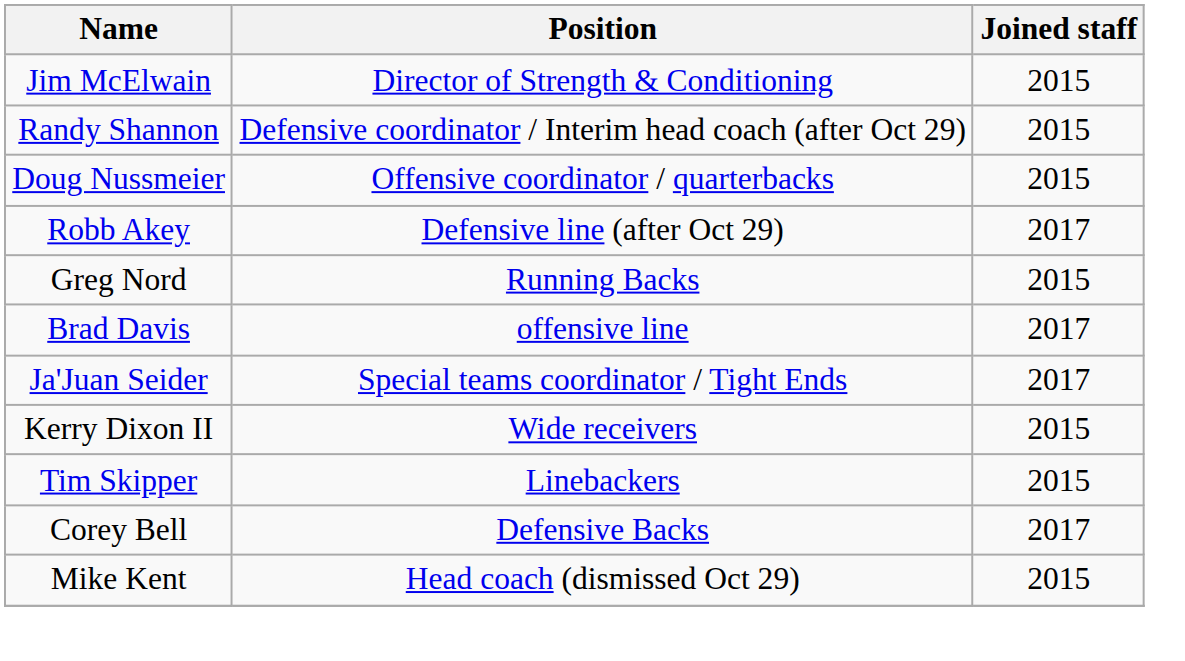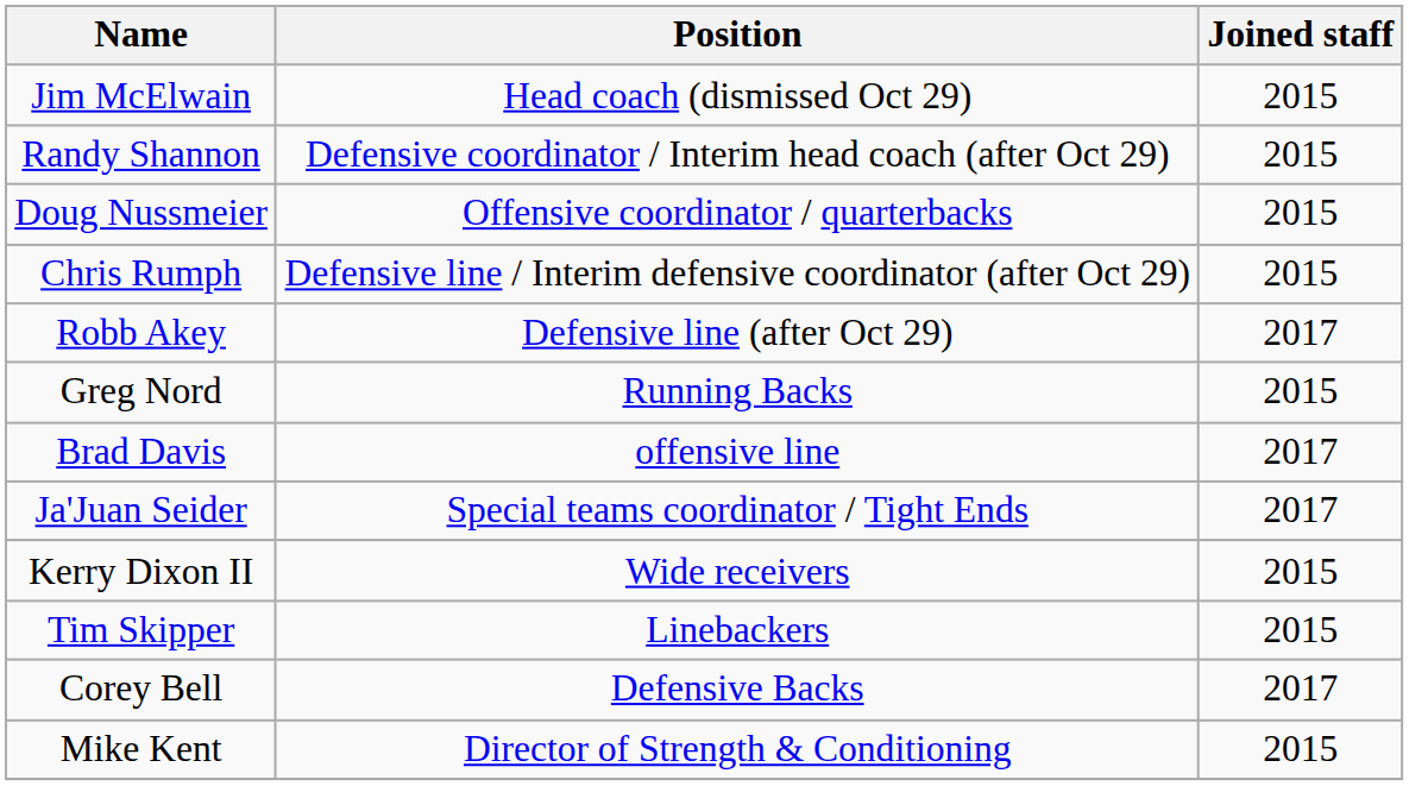Jim McElwain | Position: Director of Strength & Conditioning -> Head coach (dismissed Oct 29)
+ row: Chris Rumph | Defensive line / Interim defensive coordinator (after Oct 29) | 2015
Mike Kent | Position: Head coach (dismissed Oct 29) -> Director of Strength & Conditioning
